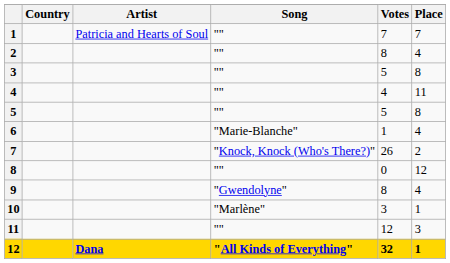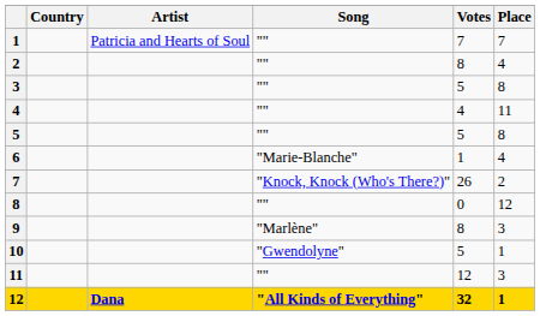9 | Song: "Gwendolyne" -> "Marlène"
9 | Place: 4 -> 3
10 | Song: "Marlène" -> "Gwendolyne"
10 | Votes: 3 -> 5
